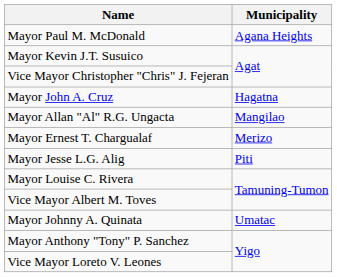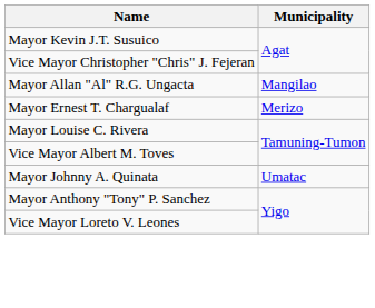- row: Mayor Paul M. McDonald | Agana Heights
- row: Mayor John A. Cruz | Hagatna
- row: Mayor Jesse L.G. Alig | Piti
